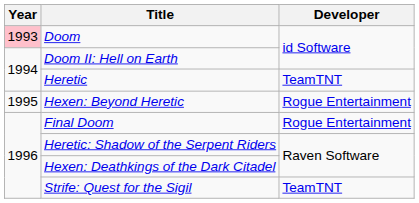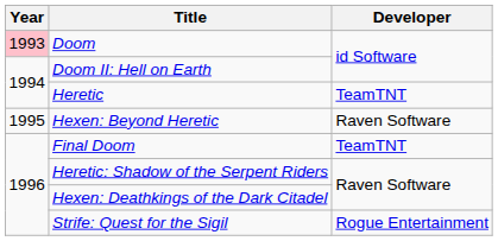Hexen: Beyond Heretic | Developer: Rogue Entertainment -> Raven Software
Final Doom | Developer: Rogue Entertainment -> TeamTNT
Strife: Quest for the Sigil | Developer: TeamTNT -> Rogue Entertainment
